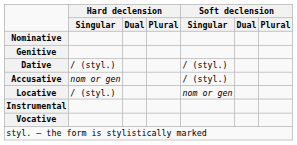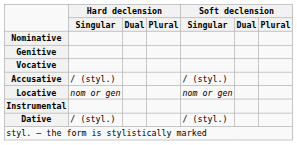rows swapped: Dative <-> Vocative
Accusative | Hard declension / Singular: nom or gen -> / (styl.)
Locative | Hard declension / Singular: / (styl.) -> nom or gen
